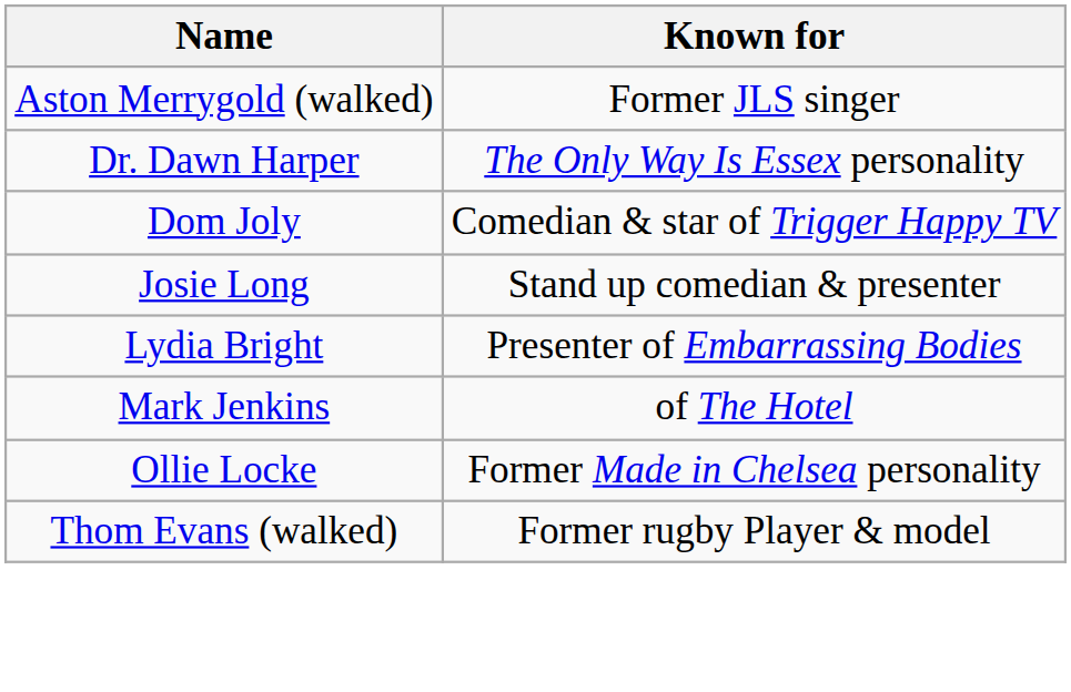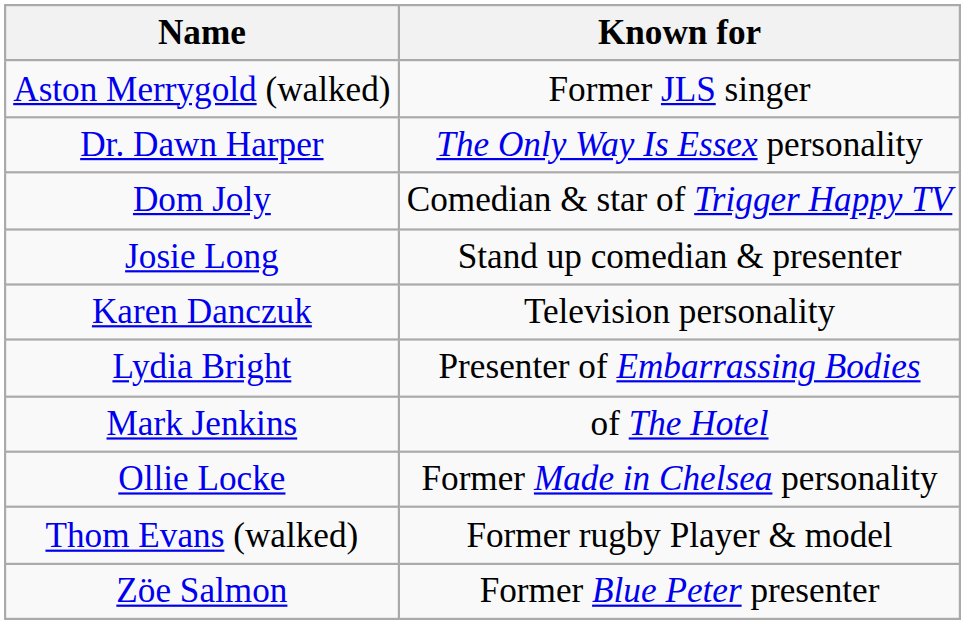+ row: Karen Danczuk | Television personality
+ row: Zöe Salmon | Former Blue Peter presenter
